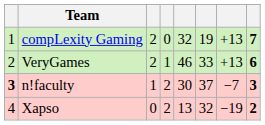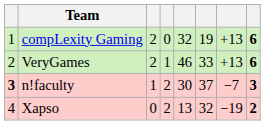compLexity Gaming | column 8: 7 -> 6
